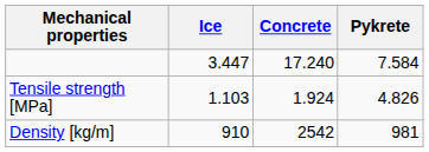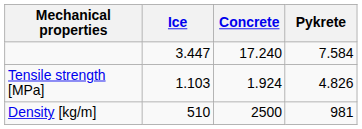Density [kg/m] | Ice: 910 -> 510
Density [kg/m] | Concrete: 2542 -> 2500
